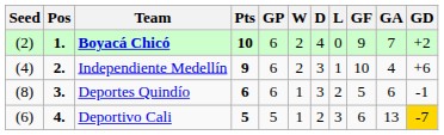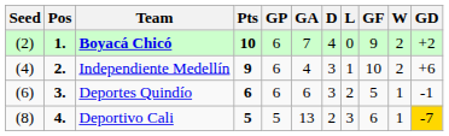columns swapped: W <-> GA
Deportes Quindío | Seed: (8) -> (6)
Deportivo Cali | Seed: (6) -> (8)
